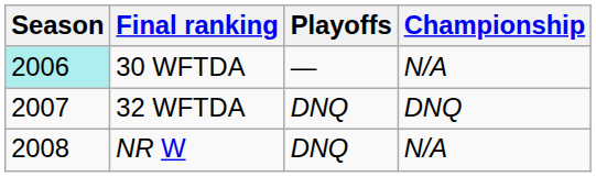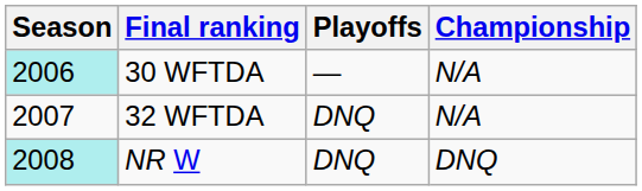32 WFTDA | Championship: DNQ -> N/A
NR W | Season: no background -> paleturquoise background
NR W | Championship: N/A -> DNQ
